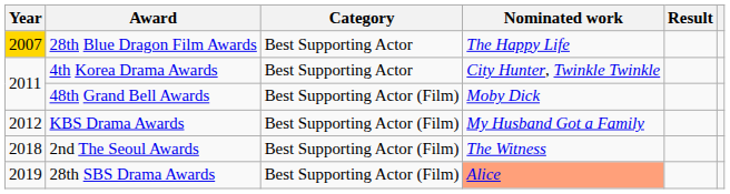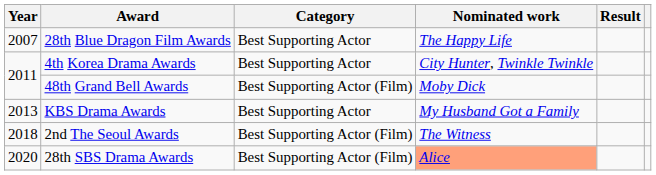28th Blue Dragon Film Awards | Year: gold background -> no background
KBS Drama Awards | Year: 2012 -> 2013
KBS Drama Awards | Category: Best Supporting Actor (Film) -> Best Supporting Actor
28th SBS Drama Awards | Year: 2019 -> 2020
